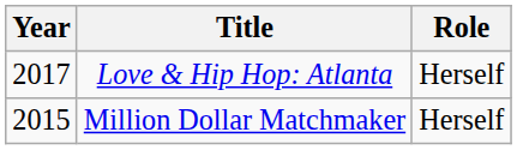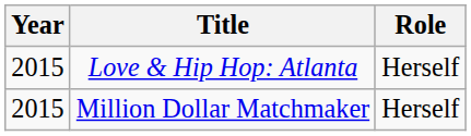Love & Hip Hop: Atlanta | Year: 2017 -> 2015
